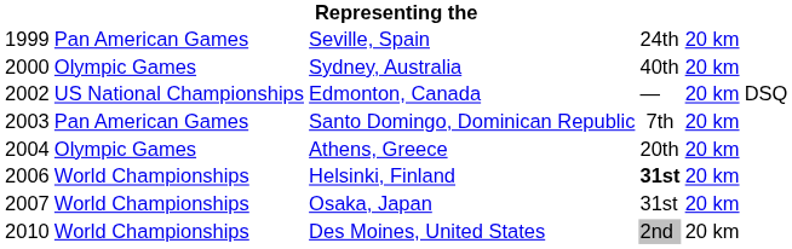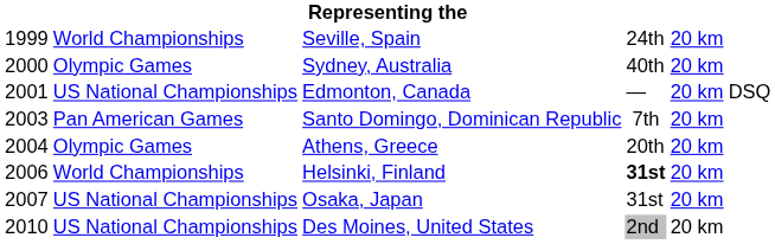Seville, Spain | column 2: Pan American Games -> World Championships
Edmonton, Canada | column 1: 2002 -> 2001
Osaka, Japan | column 2: World Championships -> US National Championships
Des Moines, United States | column 2: World Championships -> US National Championships
